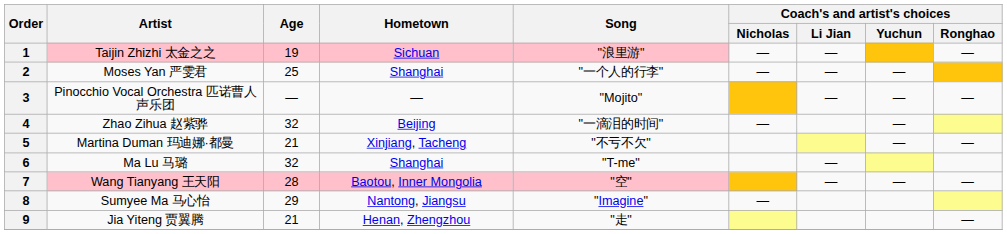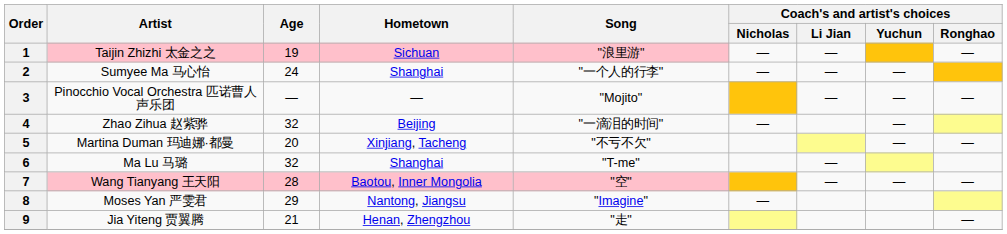2 | Artist: Moses Yan 严雯君 -> Sumyee Ma 马心怡
2 | Age: 25 -> 24
5 | Age: 21 -> 20
8 | Artist: Sumyee Ma 马心怡 -> Moses Yan 严雯君
